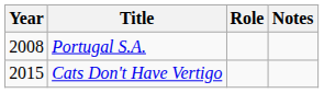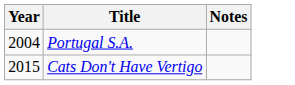- column: Role
Portugal S.A. | Year: 2008 -> 2004
